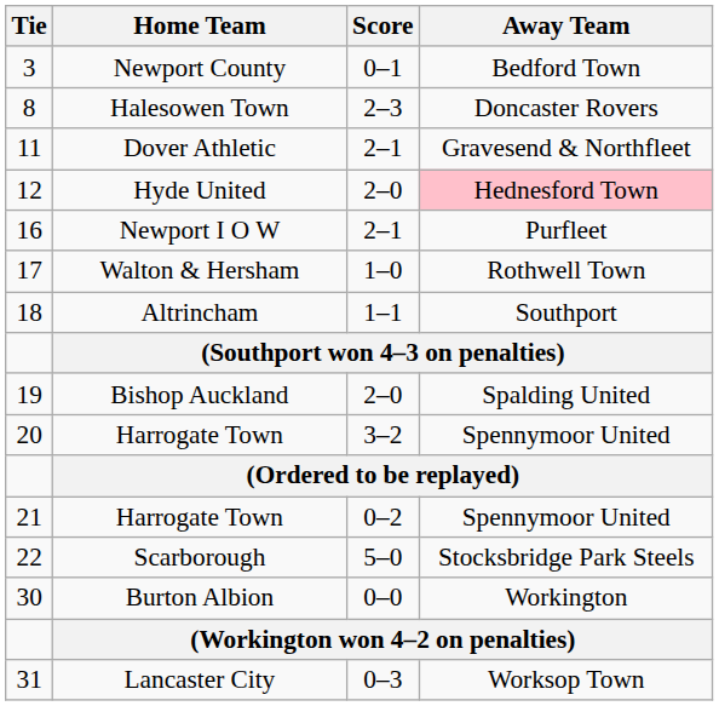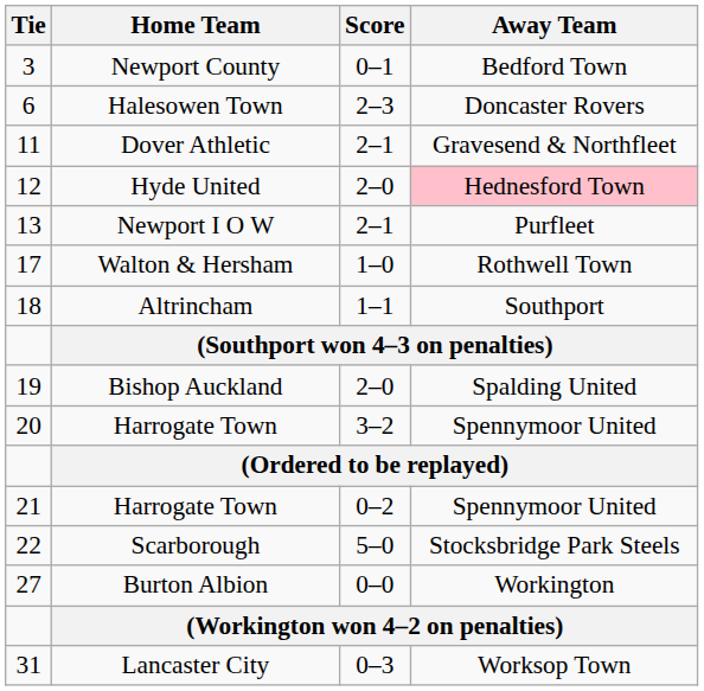Halesowen Town | Tie: 8 -> 6
Newport I O W | Tie: 16 -> 13
Burton Albion | Tie: 30 -> 27
